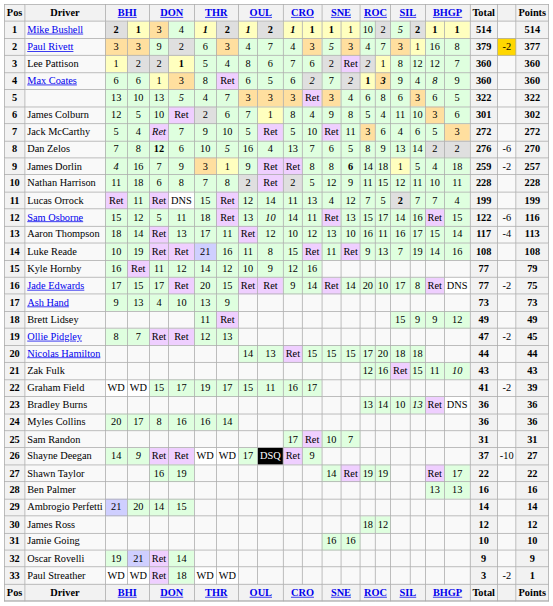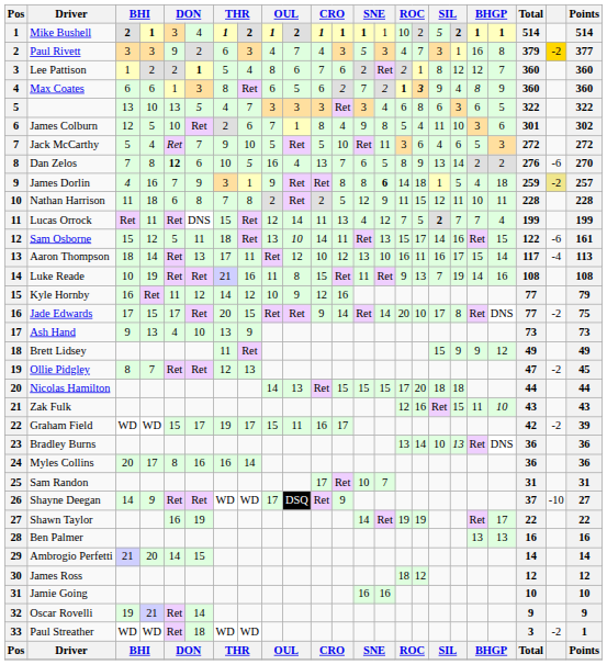James Dorlin | column 22: no background -> khaki background
Sam Osborne | Points: 116 -> 161
Graham Field | Total: 41 -> 42
